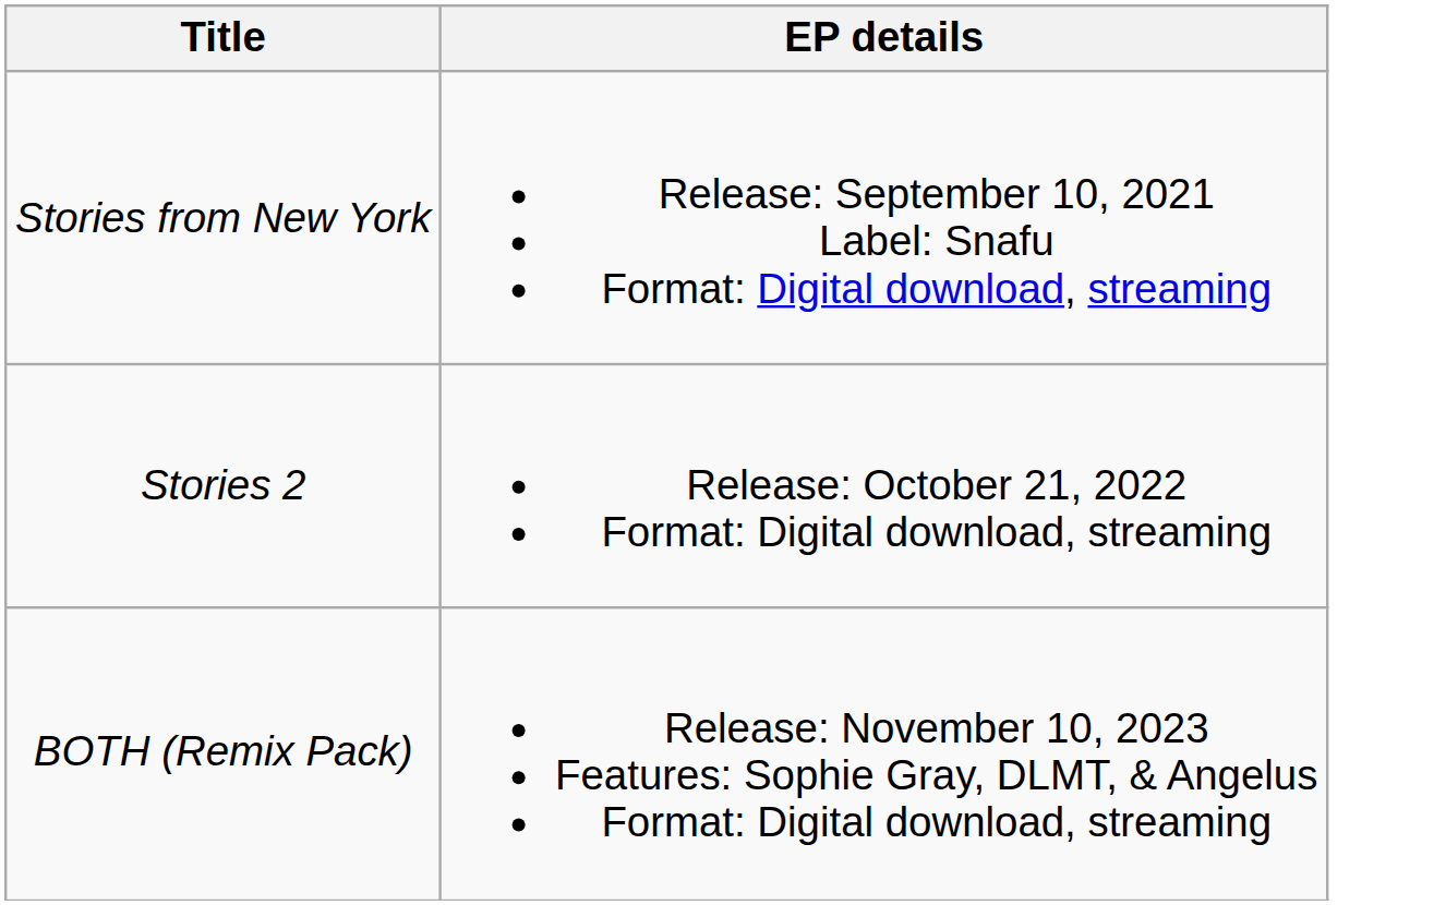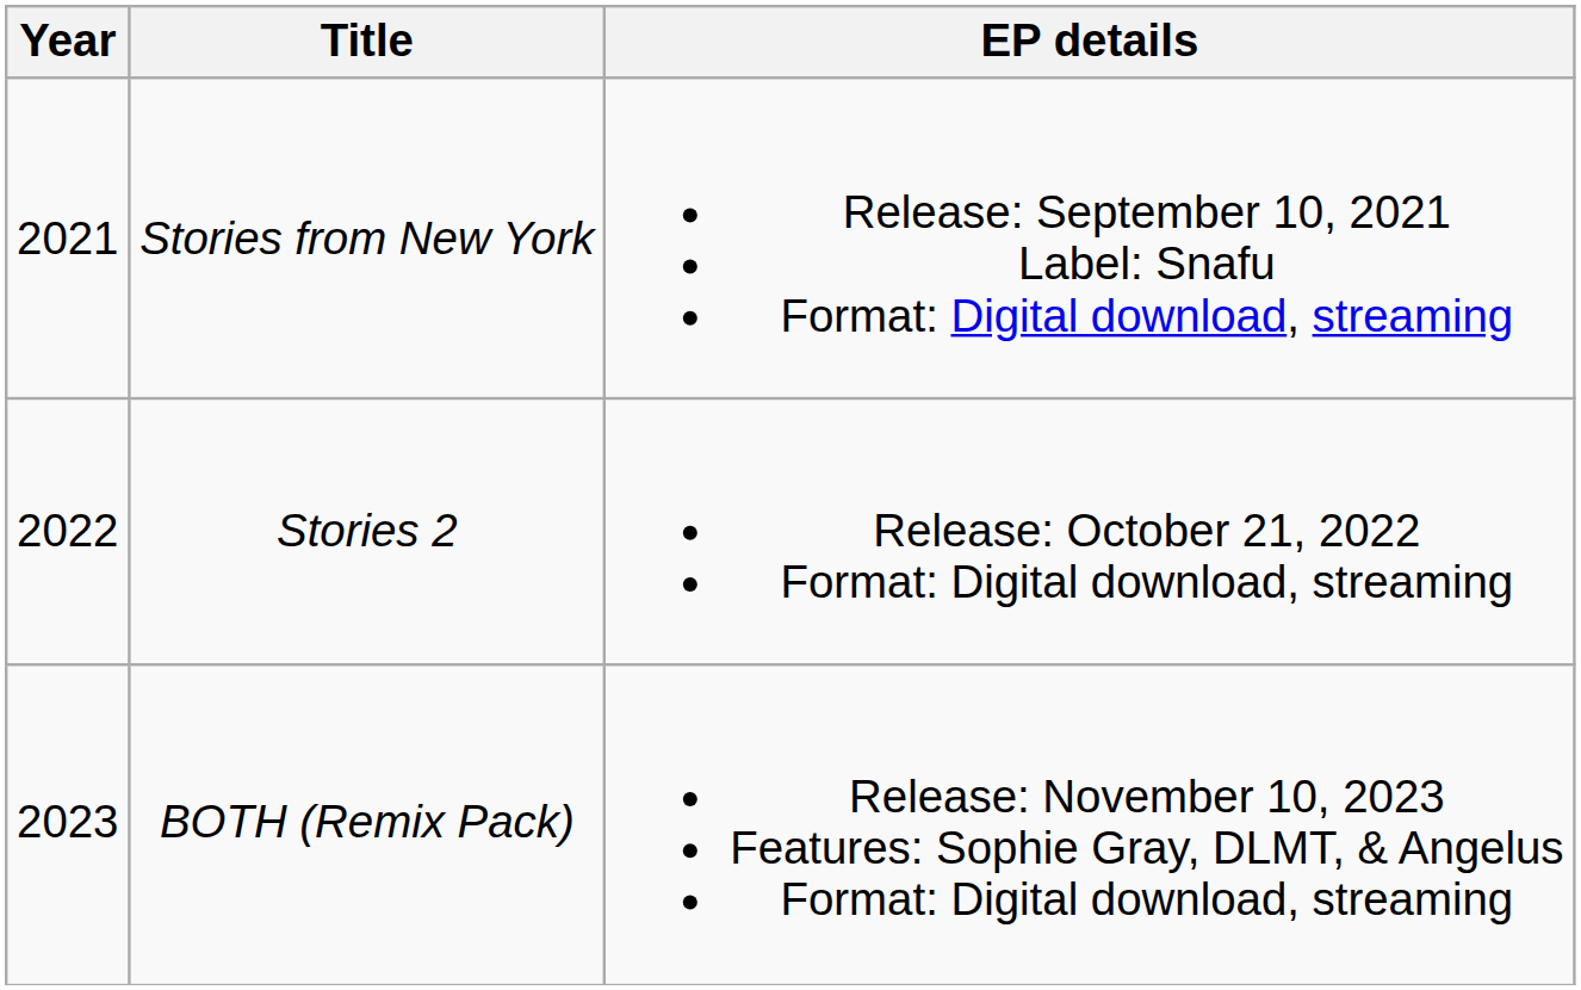+ column: Year | 2021 | 2022 | 2023
